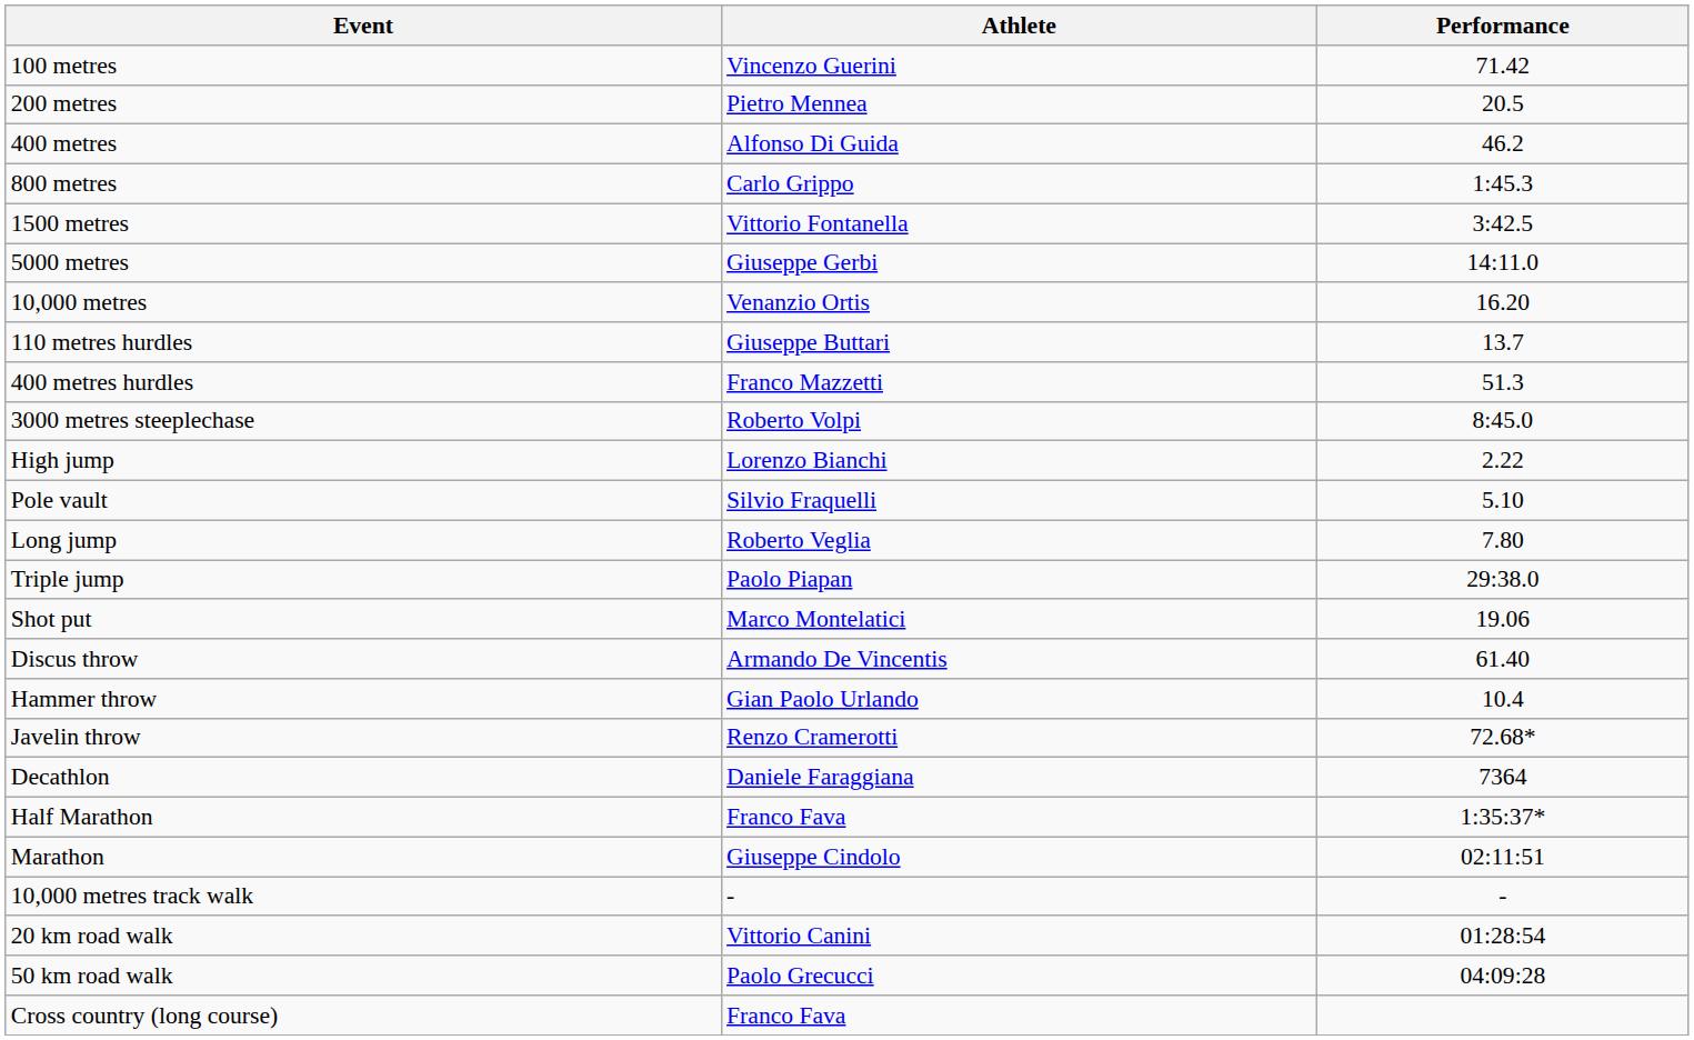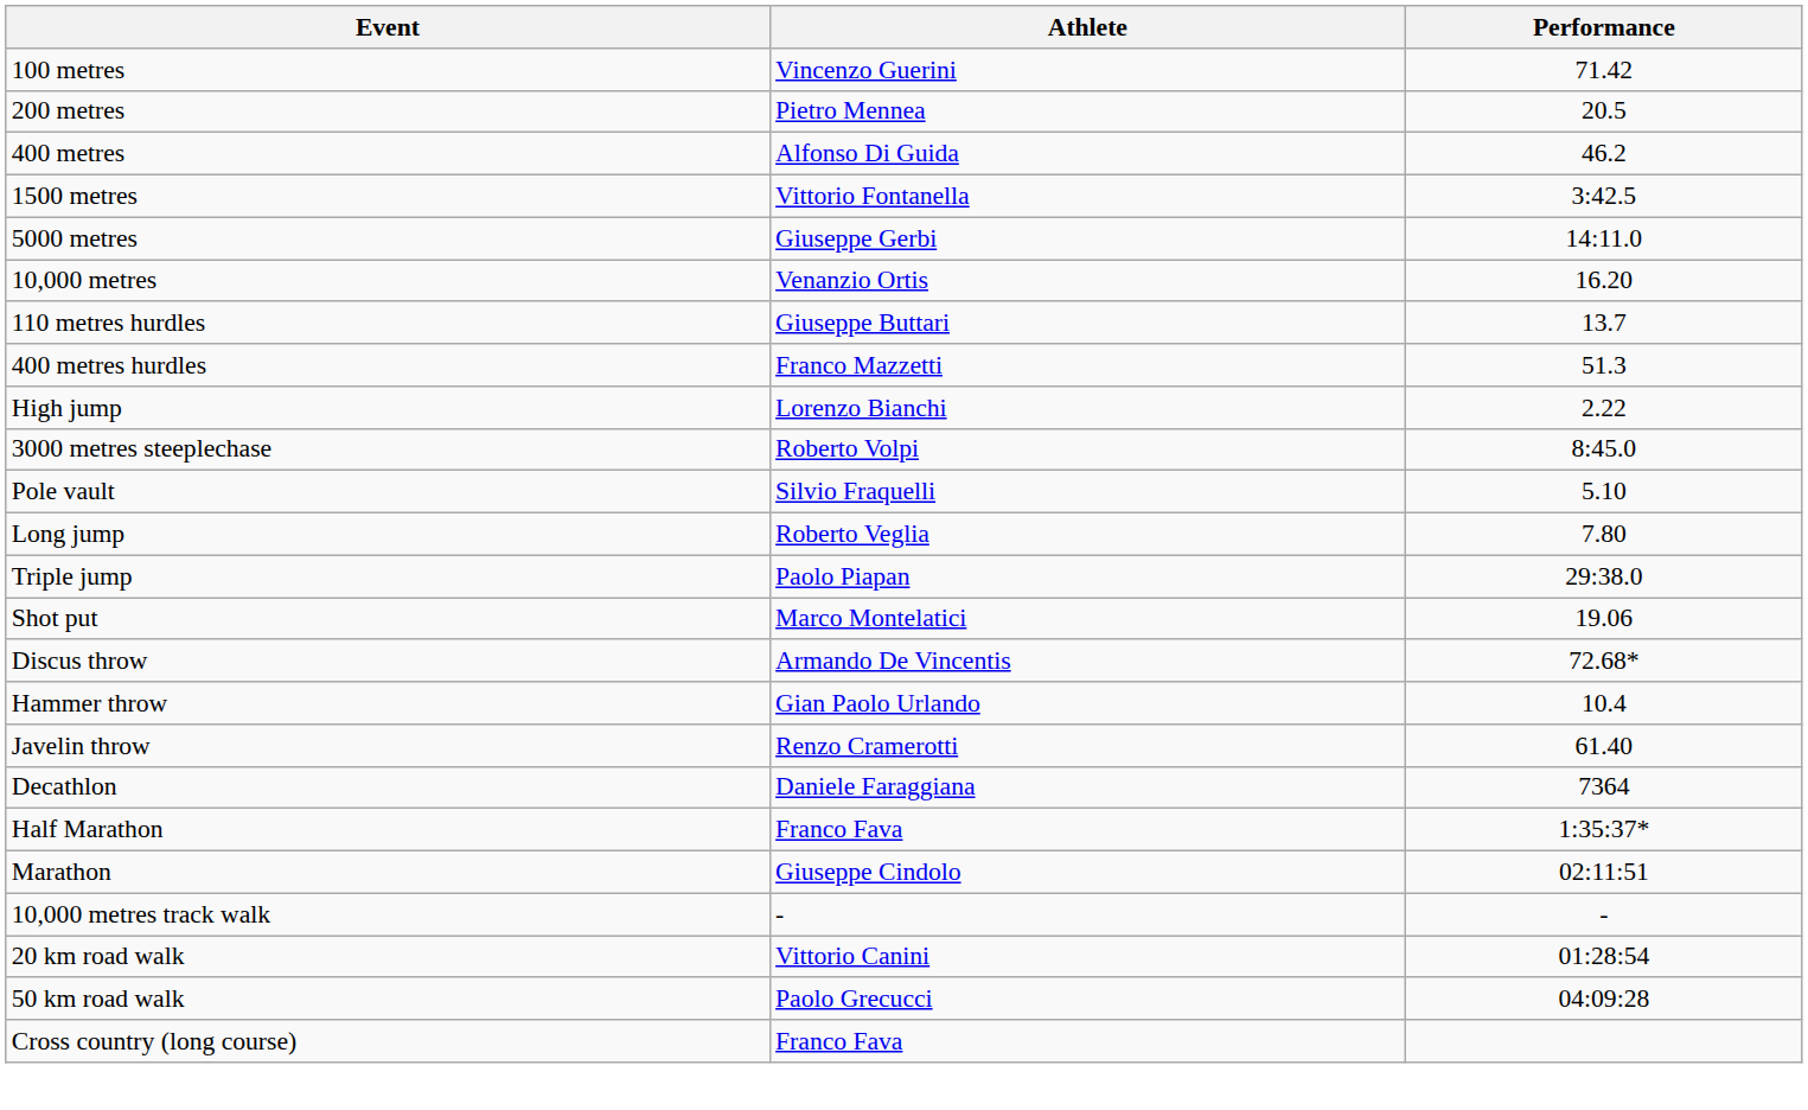- row: 800 metres | Carlo Grippo | 1:45.3
rows swapped: 3000 metres steeplechase <-> High jump
Discus throw | Performance: 61.40 -> 72.68*
Javelin throw | Performance: 72.68* -> 61.40
